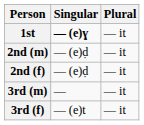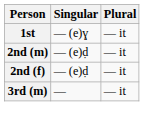1st | Singular: bold -> normal
- row: 3rd (f) | — (e)t | — it
